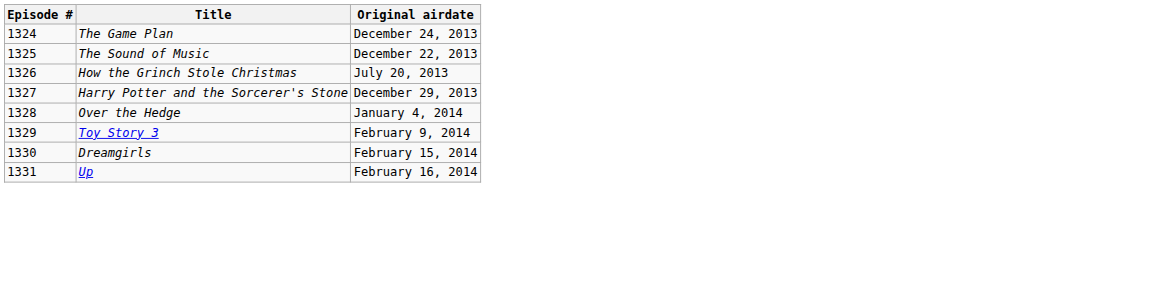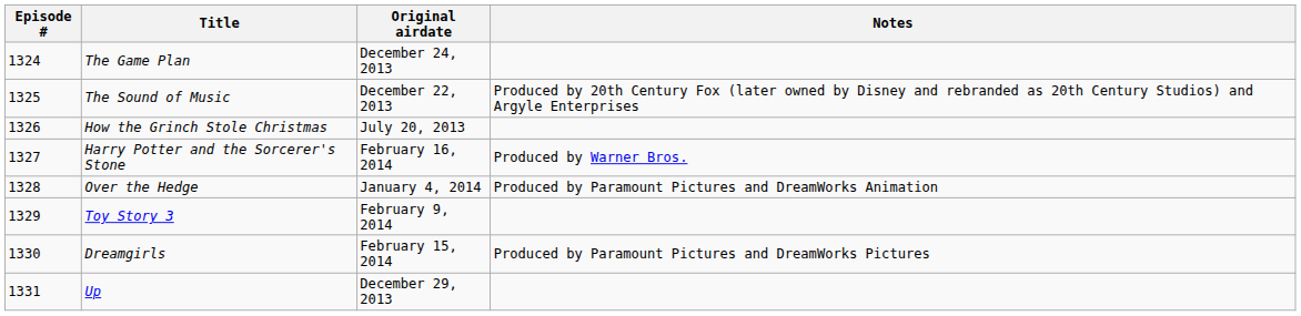+ column: Notes | Produced by 20th Century Fox (later owned by Disney and rebranded as 20th Century Studios) and Argyle Enterprises | Produced by Warner Bros. | Produced by Paramount Pictures and DreamWorks Animation | Produced by Paramount Pictures and DreamWorks Pictures
Harry Potter and the Sorcerer's Stone | Original airdate: December 29, 2013 -> February 16, 2014
Up | Original airdate: February 16, 2014 -> December 29, 2013
